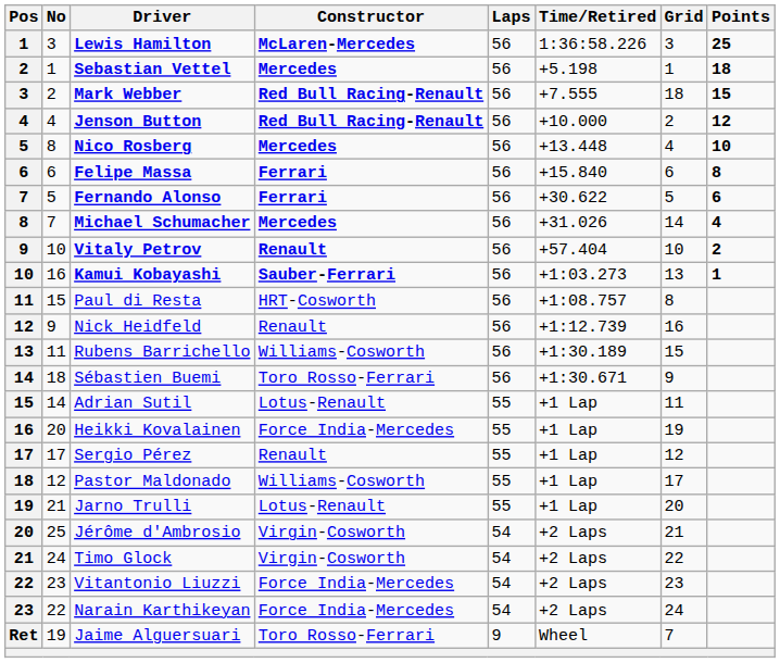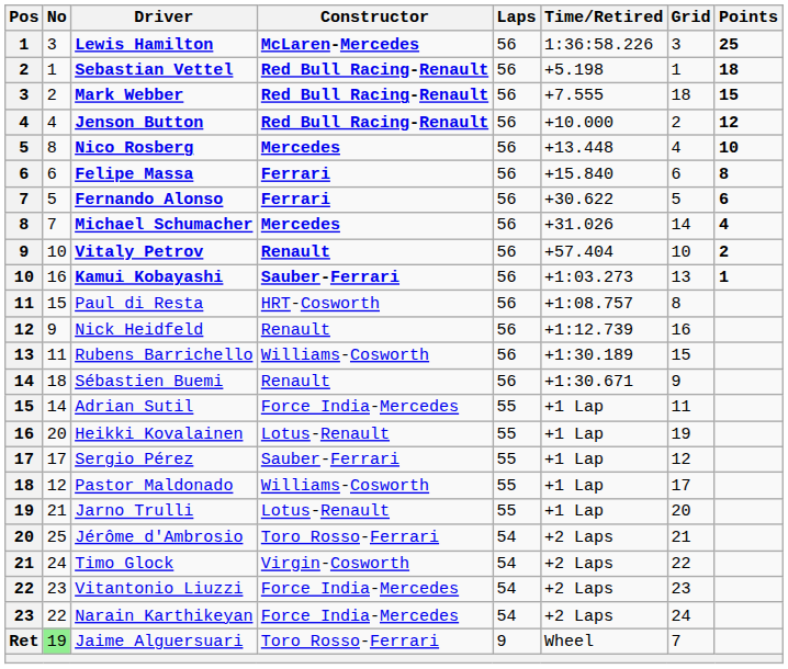Sebastian Vettel | Constructor: Mercedes -> Red Bull Racing-Renault
Sébastien Buemi | Constructor: Toro Rosso-Ferrari -> Renault
Adrian Sutil | Constructor: Lotus-Renault -> Force India-Mercedes
Heikki Kovalainen | Constructor: Force India-Mercedes -> Lotus-Renault
Sergio Pérez | Constructor: Renault -> Sauber-Ferrari
Jérôme d'Ambrosio | Constructor: Virgin-Cosworth -> Toro Rosso-Ferrari
Jaime Alguersuari | No: no background -> lightgreen background
